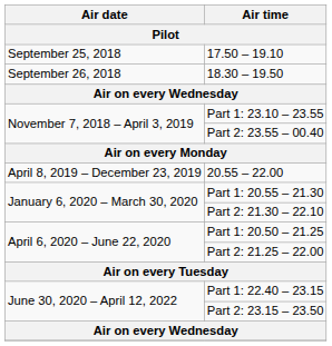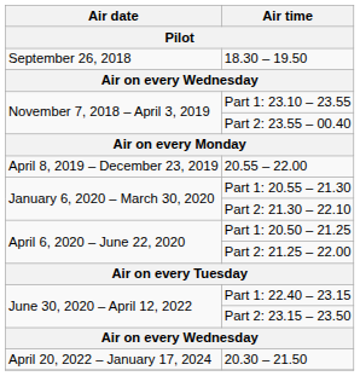- row: September 25, 2018 | 17.50 – 19.10
+ row: April 20, 2022 – January 17, 2024 | 20.30 – 21.50
